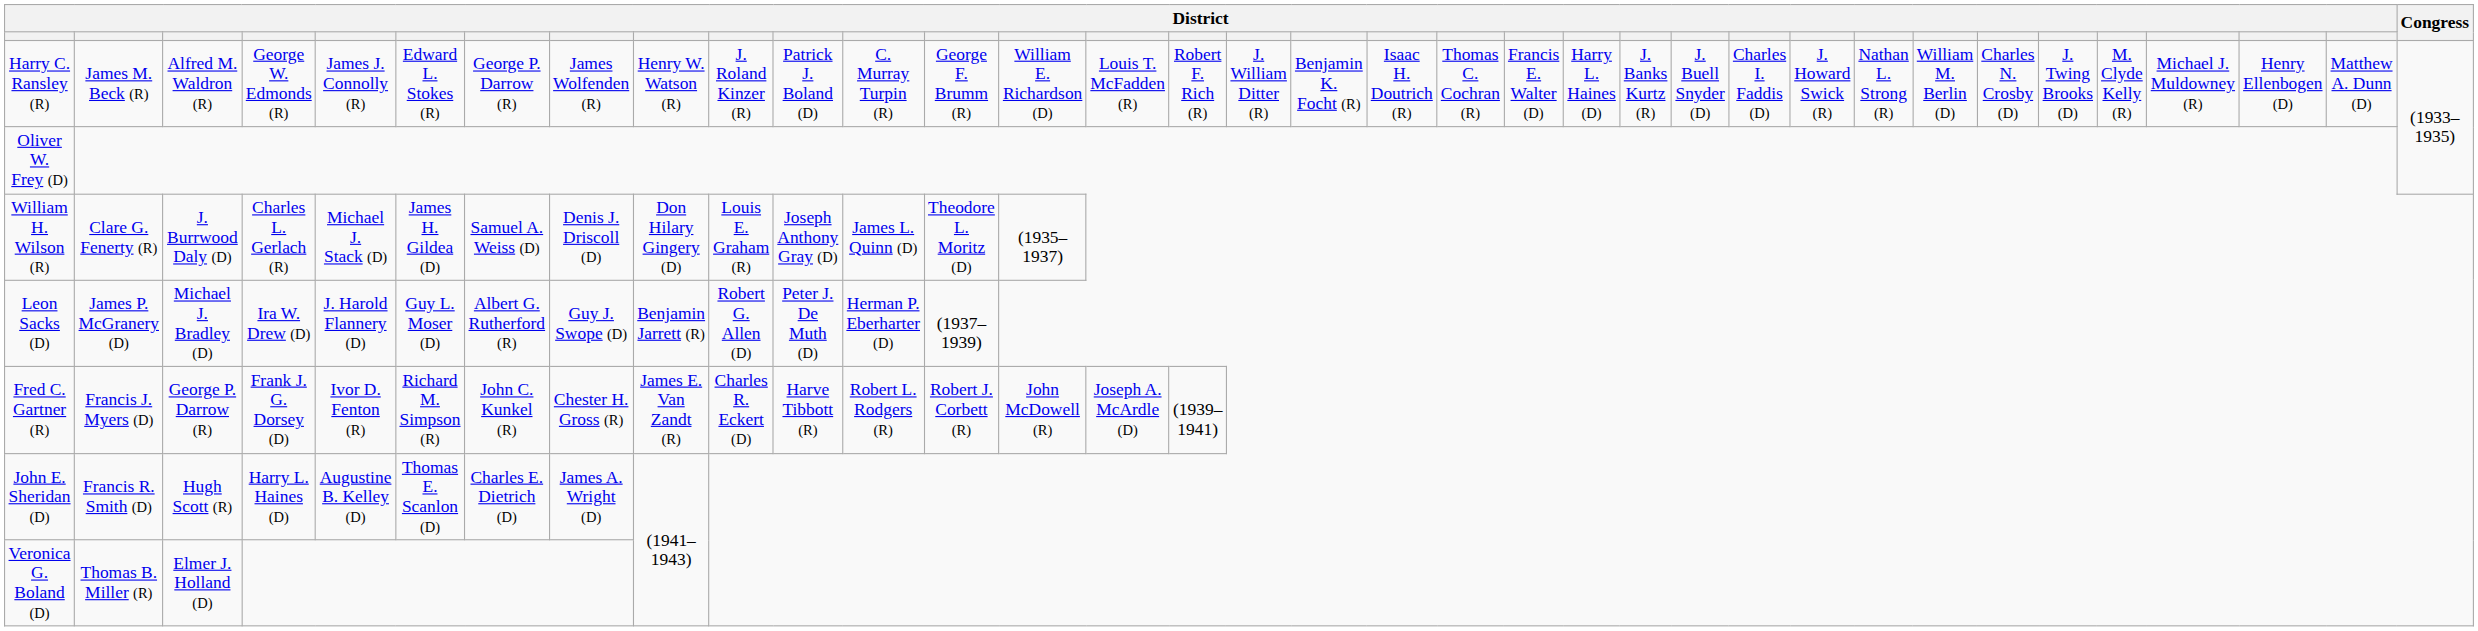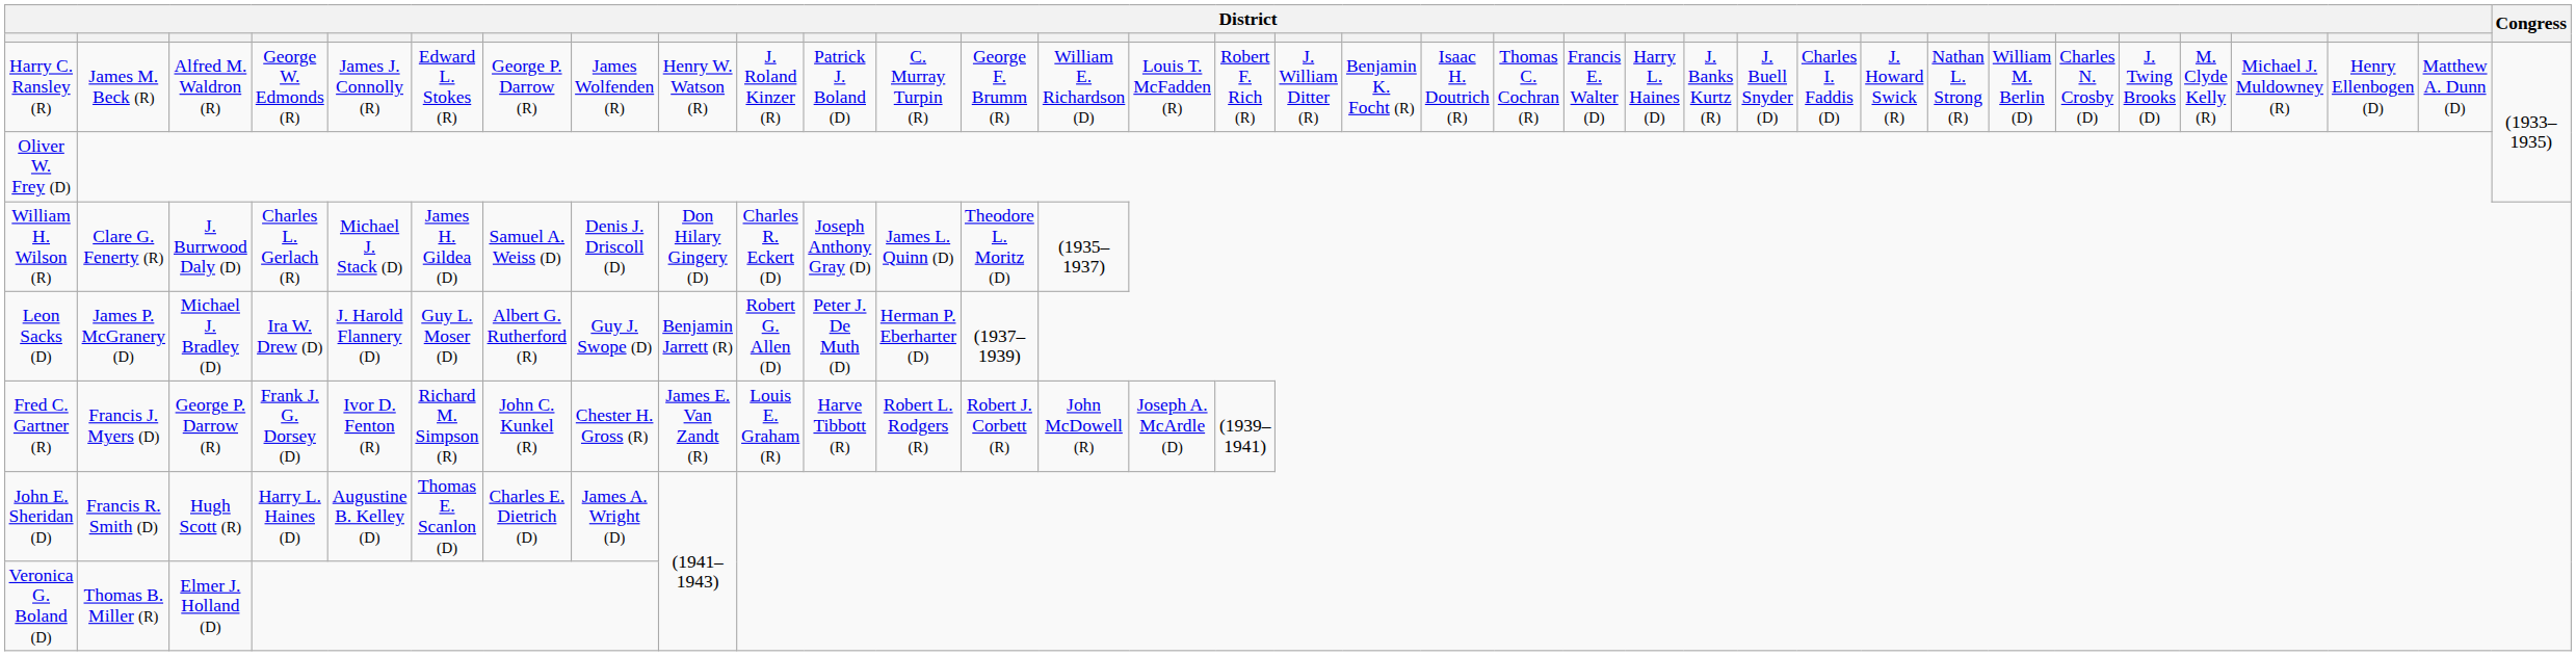William H. Wilson (R) | column 10: Louis E. Graham (R) -> Charles R. Eckert (D)
Fred C. Gartner (R) | column 10: Charles R. Eckert (D) -> Louis E. Graham (R)
